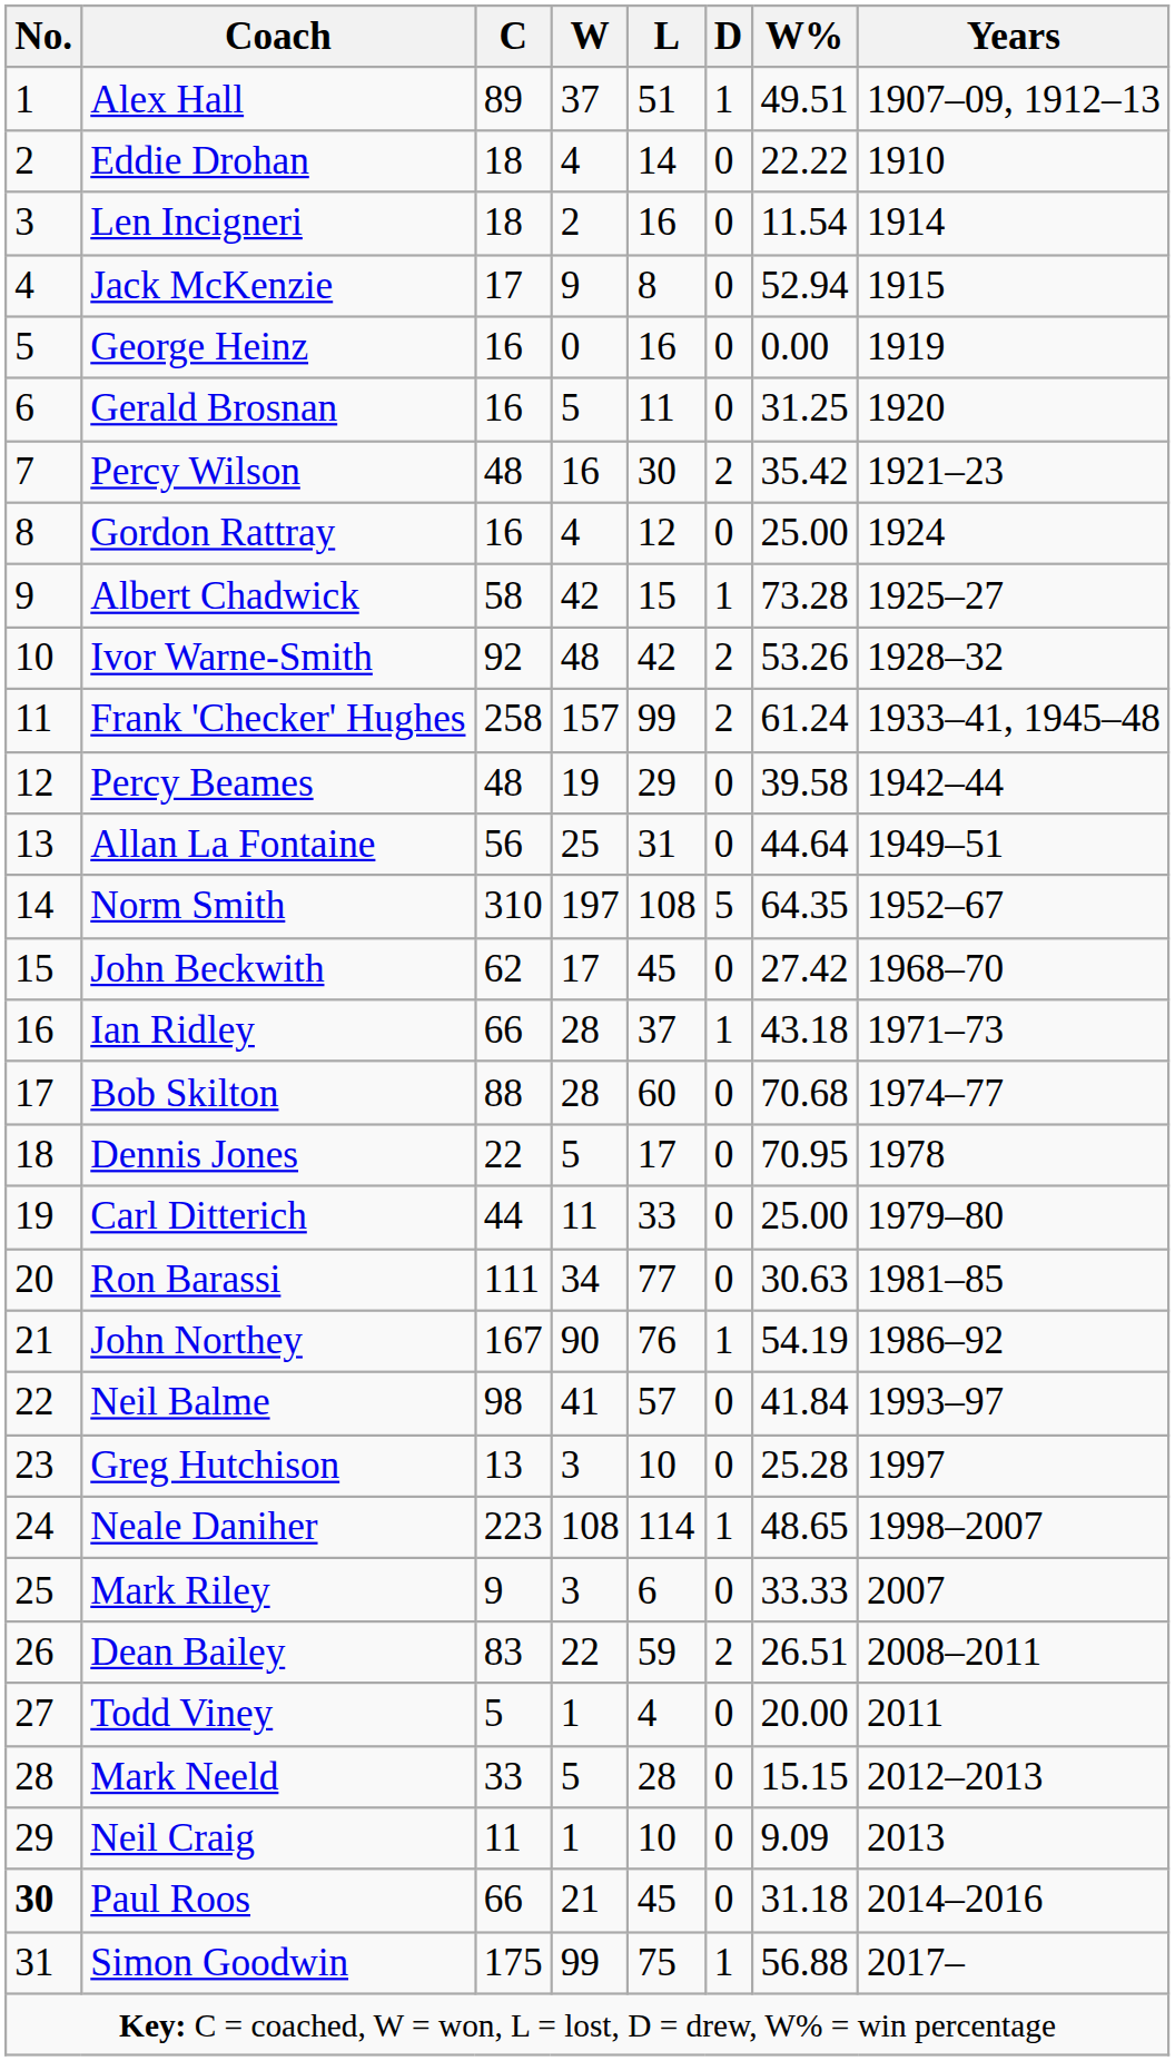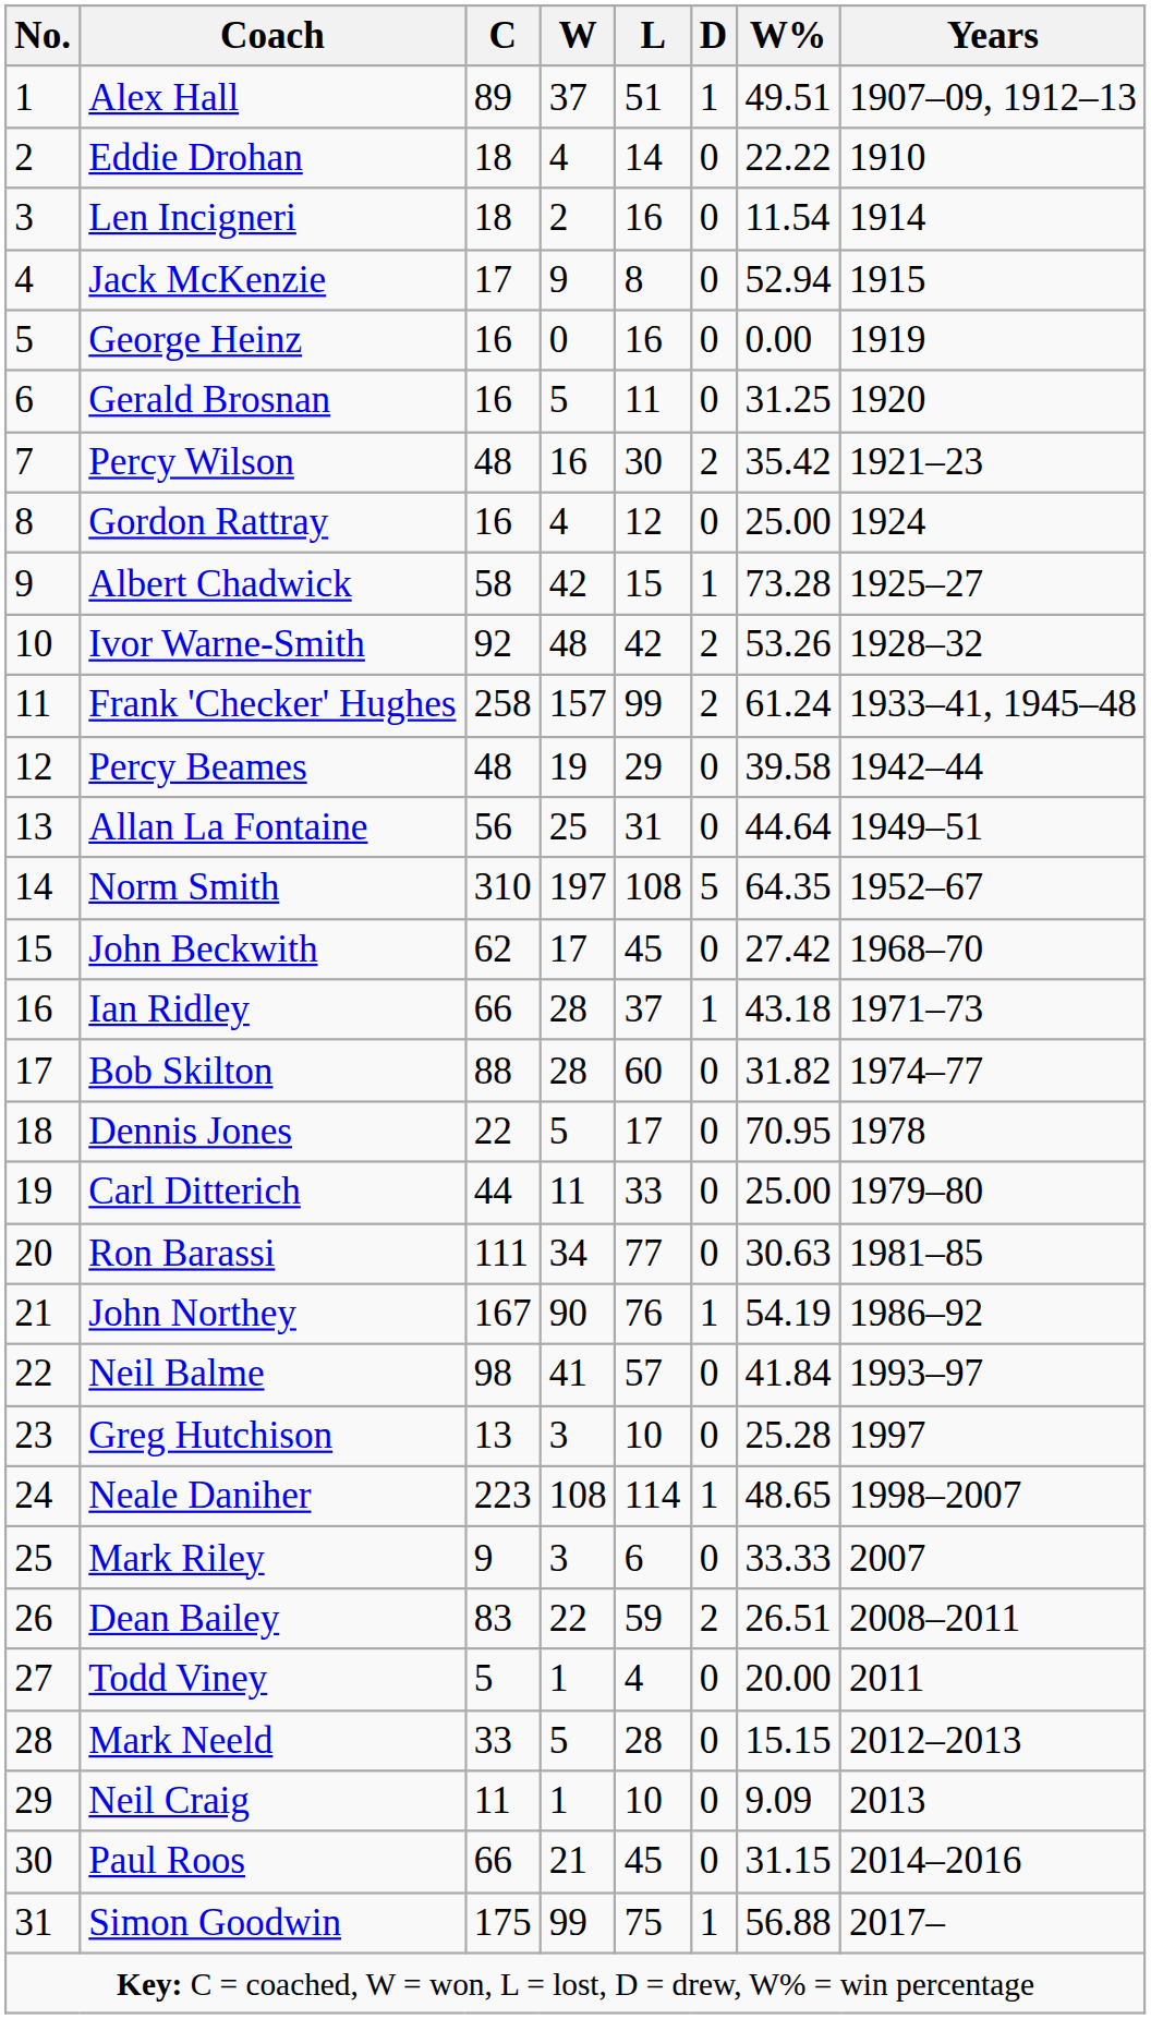Bob Skilton | W%: 70.68 -> 31.82
Paul Roos | No.: bold -> normal
Paul Roos | W%: 31.18 -> 31.15
